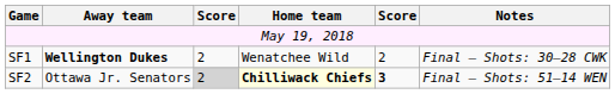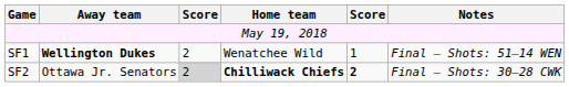SF1 | column 5: 2 -> 1
SF1 | Notes: Final – Shots: 30–28 CWK -> Final – Shots: 51–14 WEN
SF2 | Home team: lightyellow background -> no background
SF2 | column 5: 3 -> 2
SF2 | Notes: Final – Shots: 51–14 WEN -> Final – Shots: 30–28 CWK
